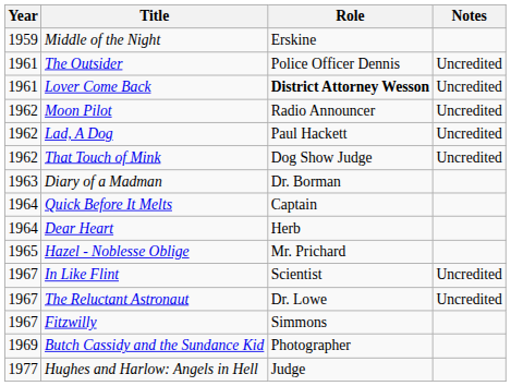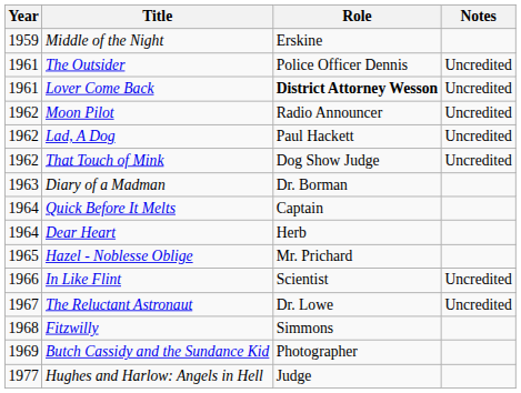In Like Flint | Year: 1967 -> 1966
Fitzwilly | Year: 1967 -> 1968
